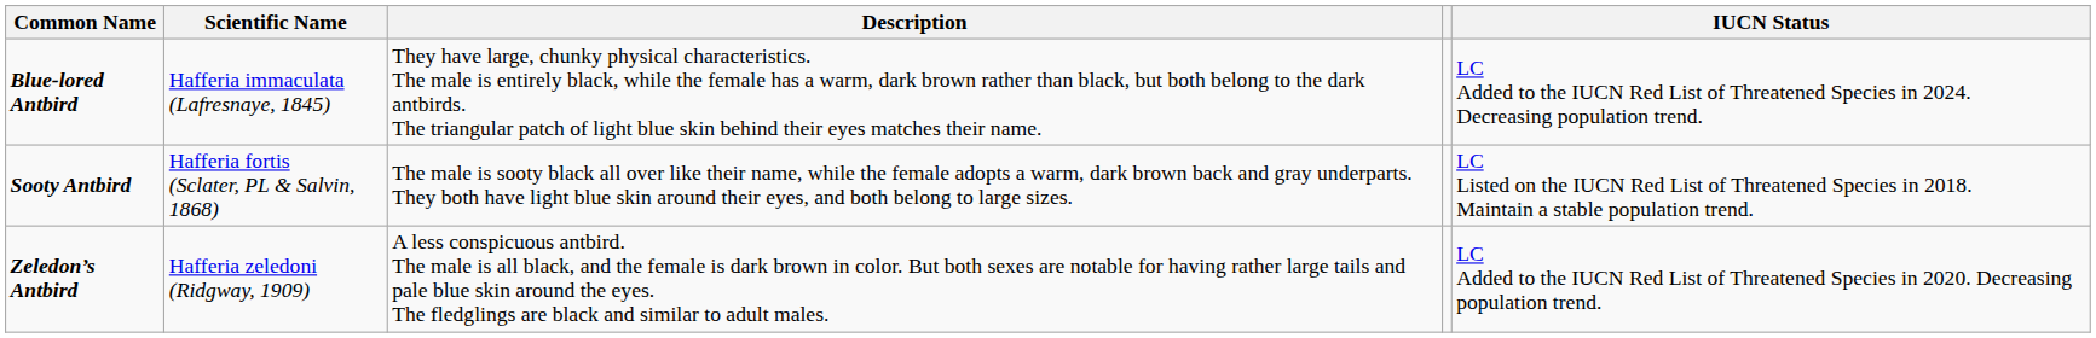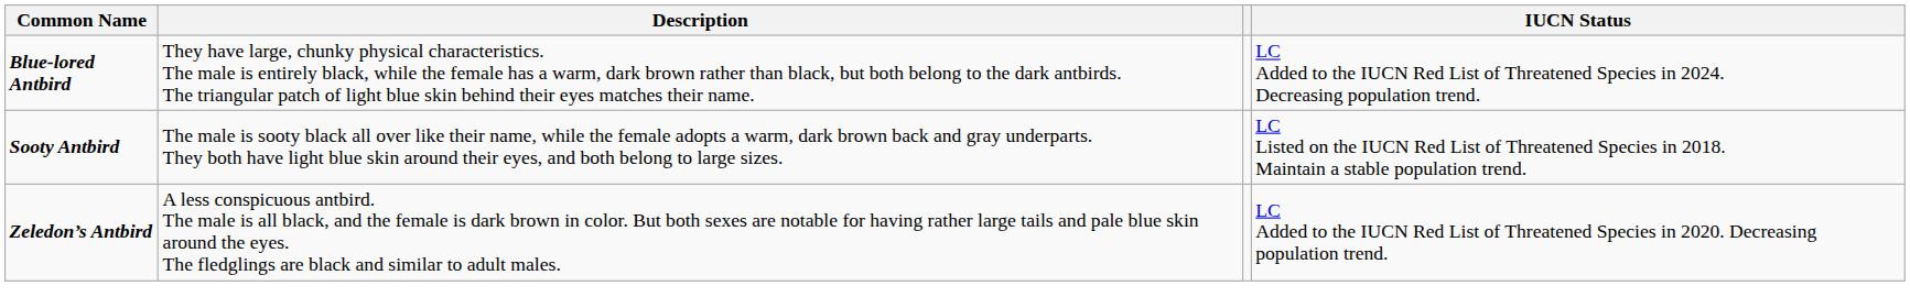- column: Scientific Name | Hafferia immaculata (Lafresnaye, 1845) | Hafferia fortis (Sclater, PL & Salvin, 1868) | Hafferia zeledoni (Ridgway, 1909)
